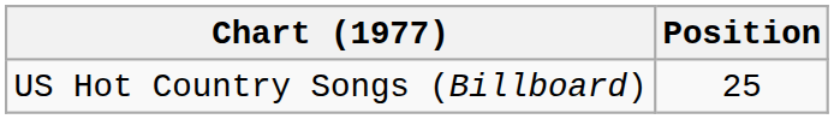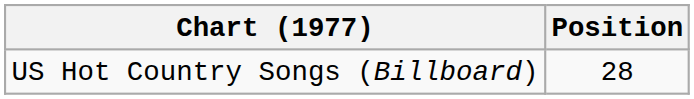US Hot Country Songs (Billboard) | Position: 25 -> 28
